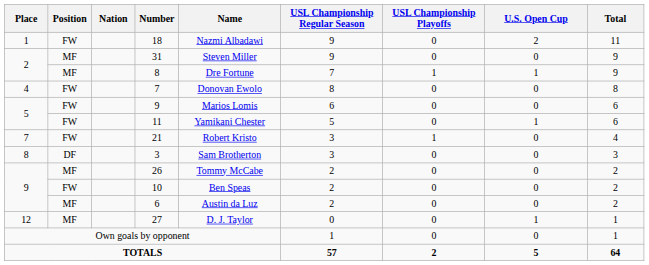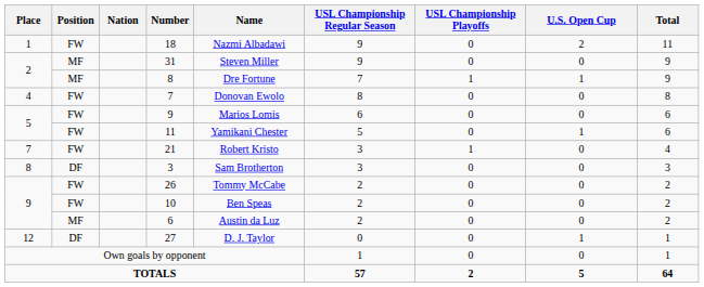26 | Position: MF -> FW
27 | Position: MF -> DF
